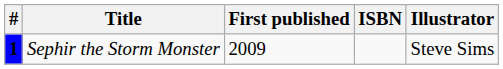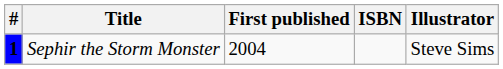Sephir the Storm Monster | First published: 2009 -> 2004
